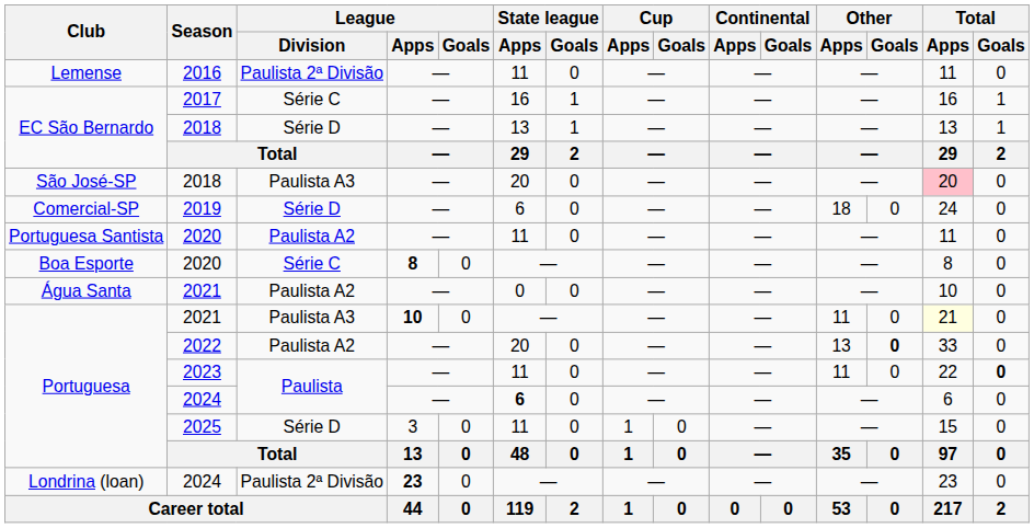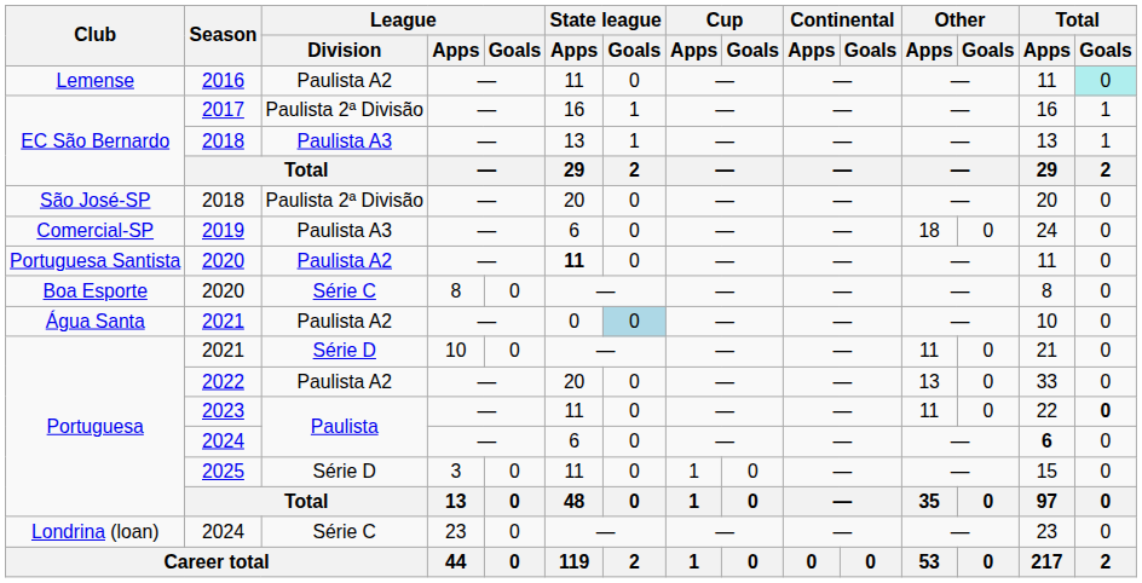2016 | League / Division: Paulista 2ª Divisão -> Paulista A2
2016 | Total / Goals: no background -> paleturquoise background
2017 | League / Division: Série C -> Paulista 2ª Divisão
EC São Bernardo / 2018 | League / Division: Série D -> Paulista A3
São José-SP / 2018 | League / Division: Paulista A3 -> Paulista 2ª Divisão
São José-SP / 2018 | Total / Apps: pink background -> no background
2019 | League / Division: Série D -> Paulista A3
Portuguesa Santista / 2020 | State league / Apps: normal -> bold
Boa Esporte / 2020 | League / Apps: bold -> normal
Água Santa / 2021 | State league / Goals: no background -> lightblue background
Portuguesa / 2021 | League / Division: Paulista A3 -> Série D
Portuguesa / 2021 | League / Apps: bold -> normal
Portuguesa / 2021 | Total / Apps: lightyellow background -> no background
2022 | Other / Goals: bold -> normal
Portuguesa / 2024 | State league / Apps: bold -> normal
Portuguesa / 2024 | Total / Apps: normal -> bold
Londrina (loan) / 2024 | League / Division: Paulista 2ª Divisão -> Série C
Londrina (loan) / 2024 | League / Apps: bold -> normal
